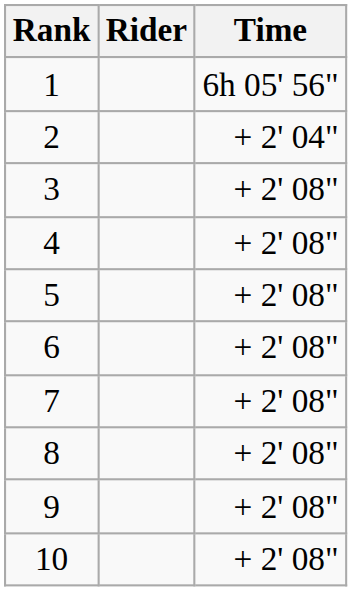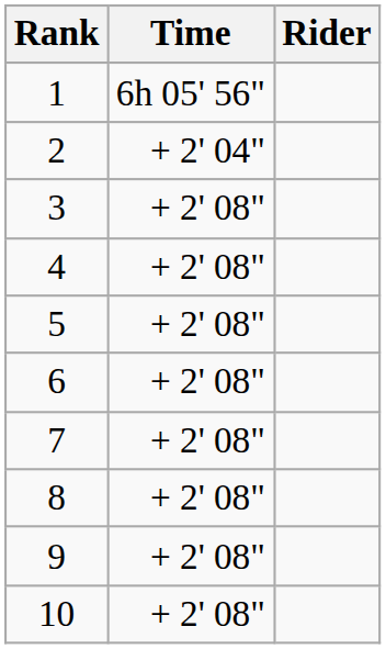columns swapped: Rider <-> Time
